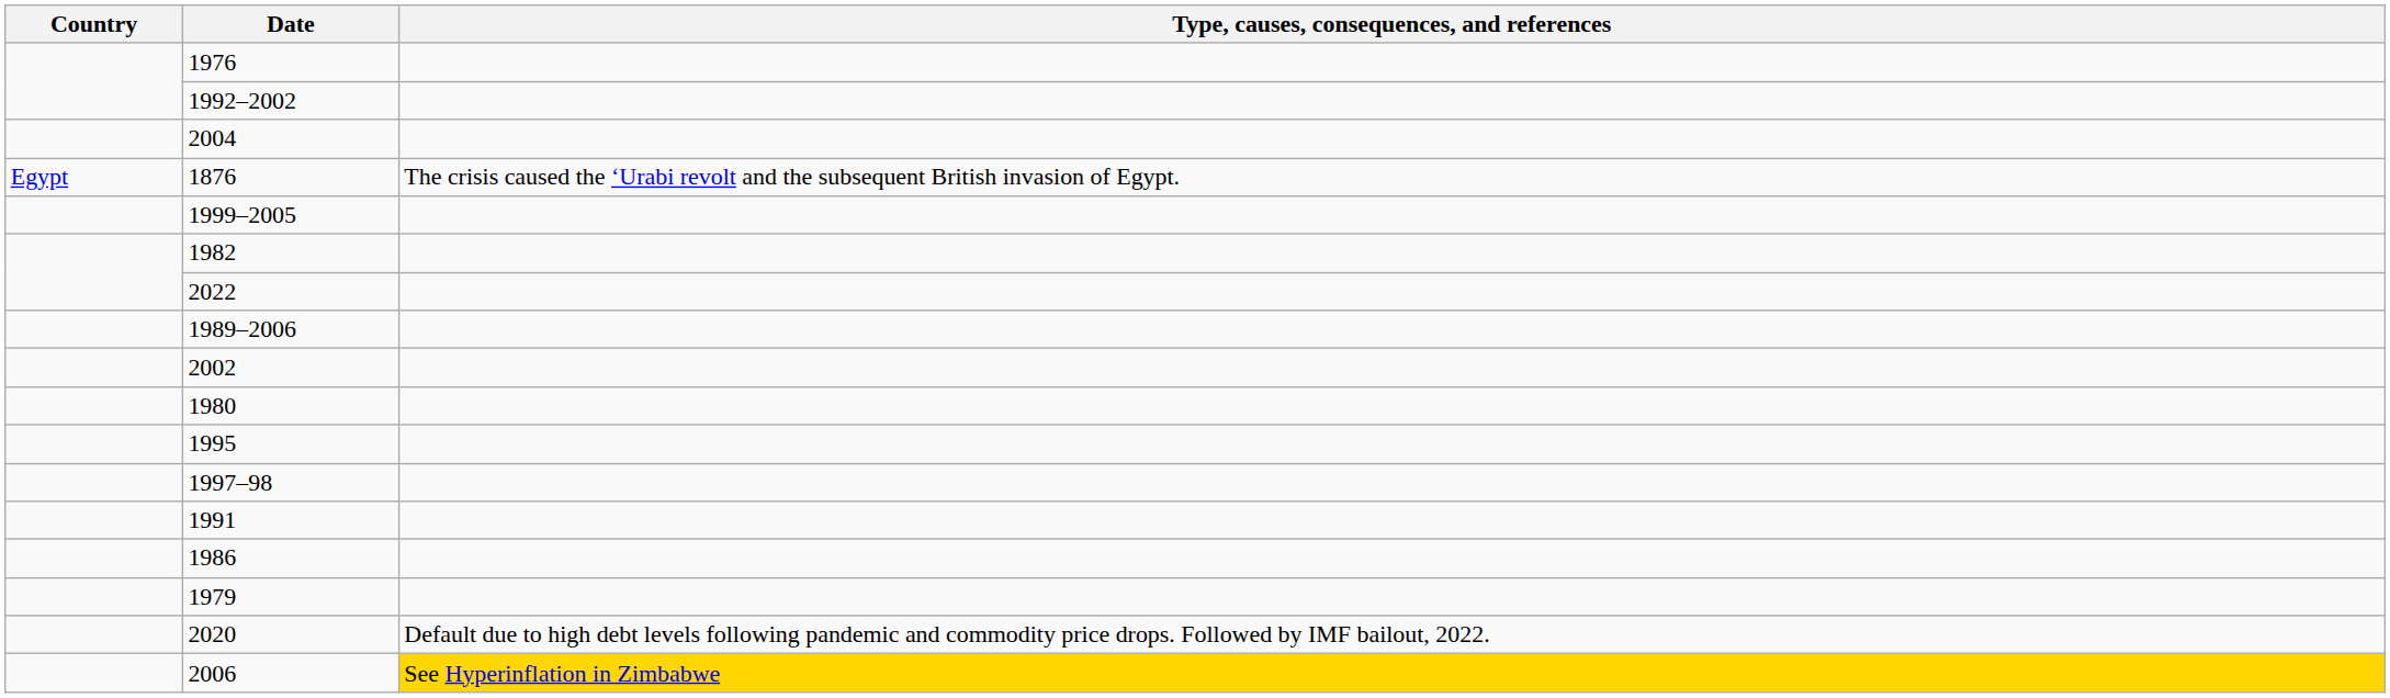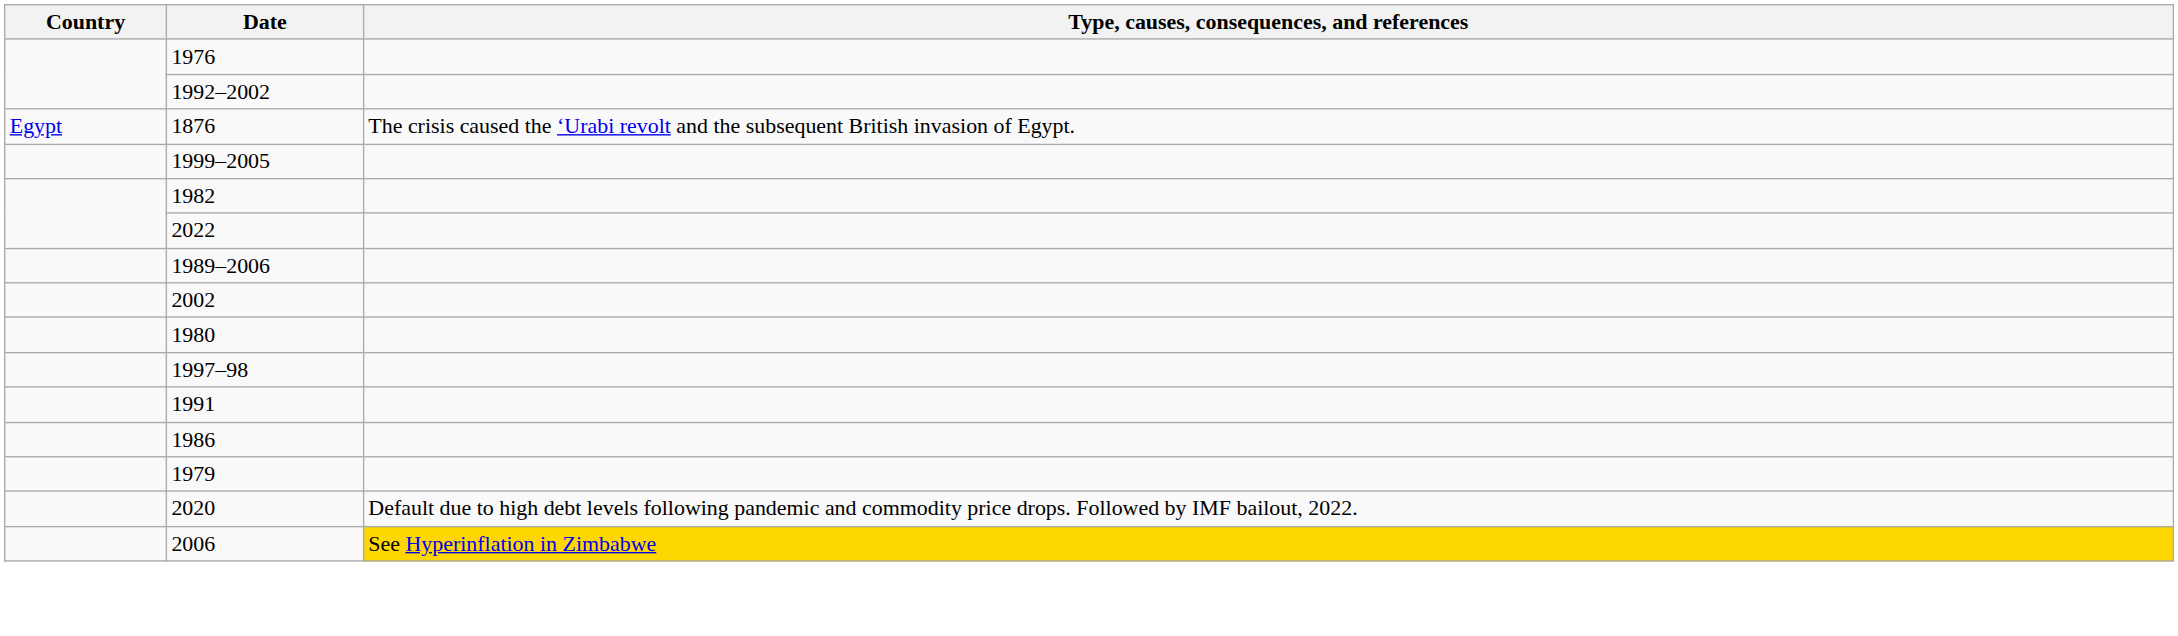- row: 2004
- row: 1995
